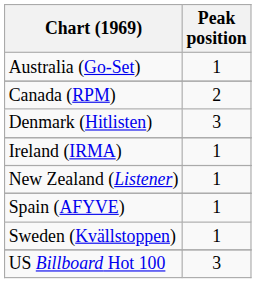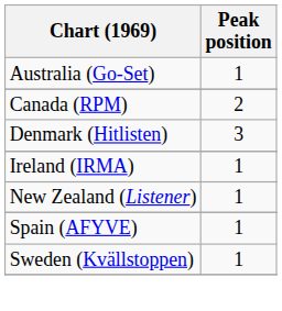- row: US Billboard Hot 100 | 3
